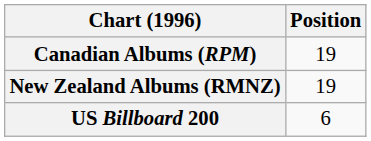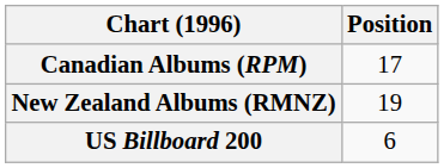Canadian Albums (RPM) | Position: 19 -> 17
